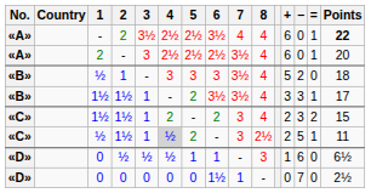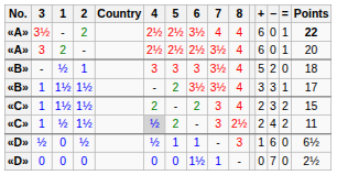columns swapped: Country <-> 3
½ / 1½ | −: 5 -> 4
½ / 1½ | =: 1 -> 2
